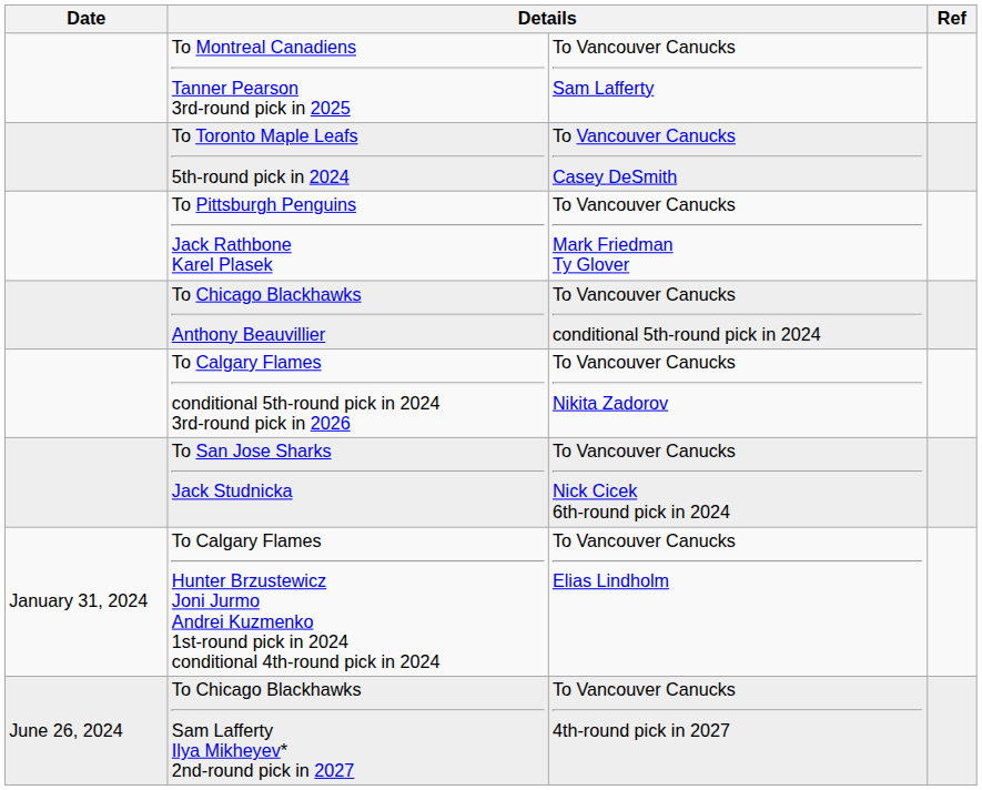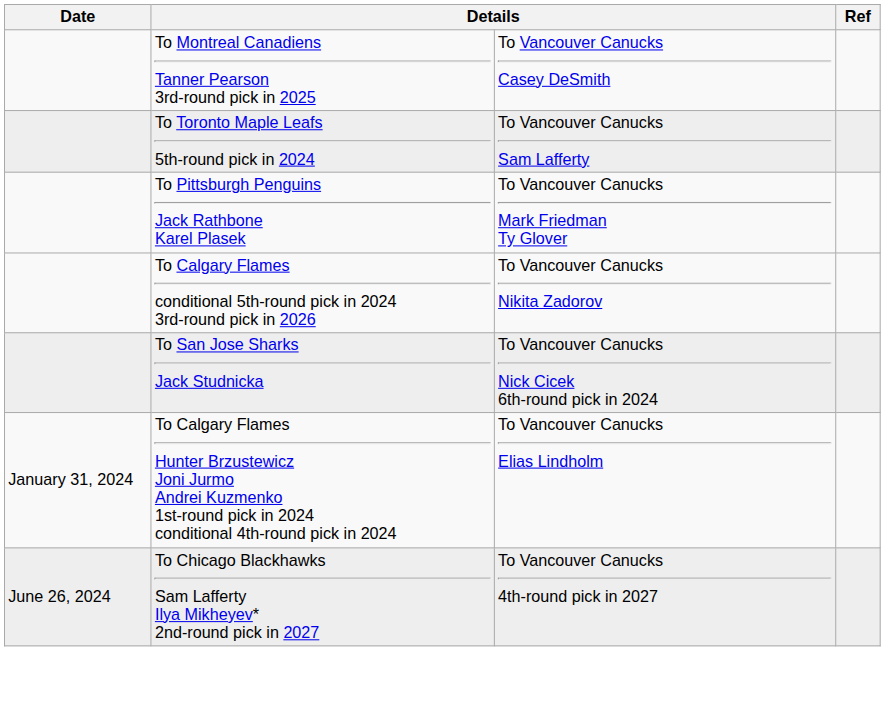To Montreal Canadiens Tanner Pearson 3rd-round pick in 2025 | column 3: To Vancouver Canucks Sam Lafferty -> To Vancouver Canucks Casey DeSmith
To Toronto Maple Leafs 5th-round pick in 2024 | column 3: To Vancouver Canucks Casey DeSmith -> To Vancouver Canucks Sam Lafferty
- row: To Chicago Blackhawks Anthony Beauvillier | To Vancouver Canucks conditional 5th-round pick in 2024
